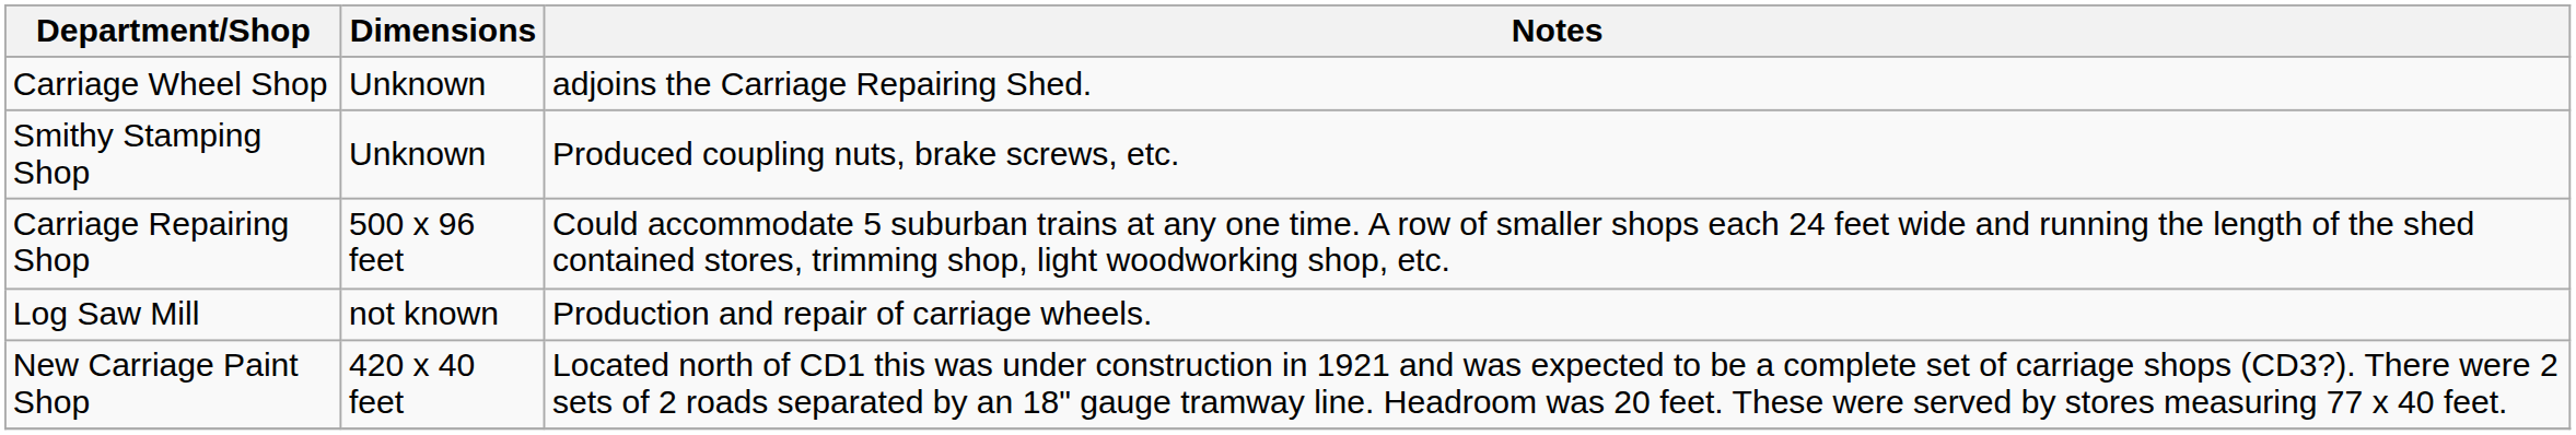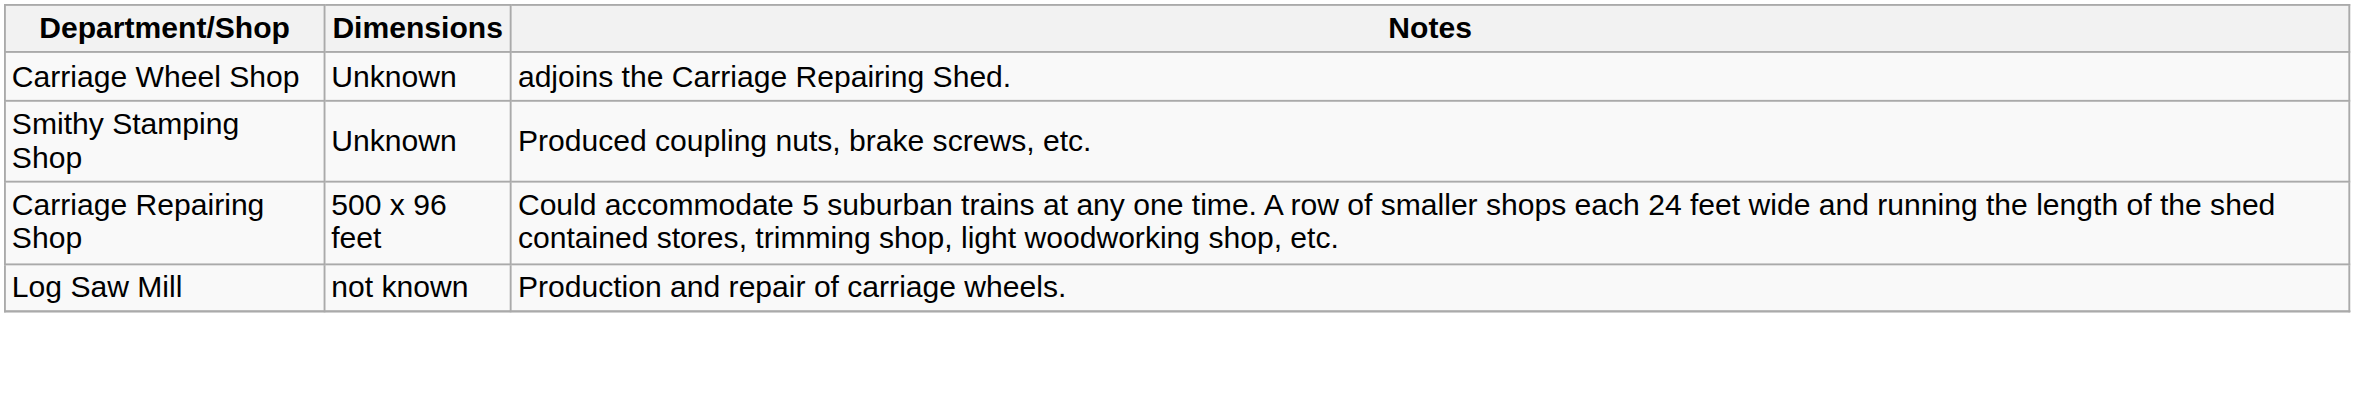- row: New Carriage Paint Shop | 420 x 40 feet | Located north of CD1 this was under construction in 1921 and was expected to be a complete set of carriage shops (CD3?). There were 2 sets of 2 roads separated by an 18" gauge tramway line. Headroom was 20 feet. These were served by stores measuring 77 x 40 feet.
